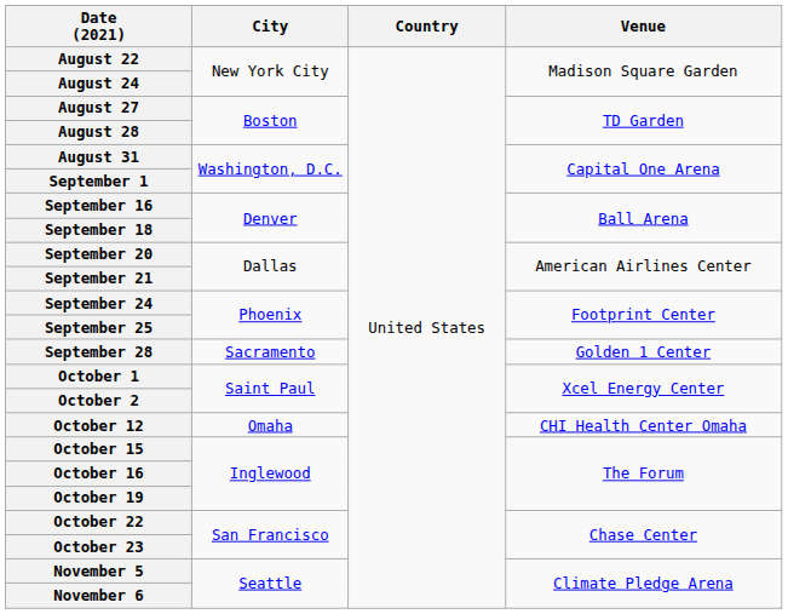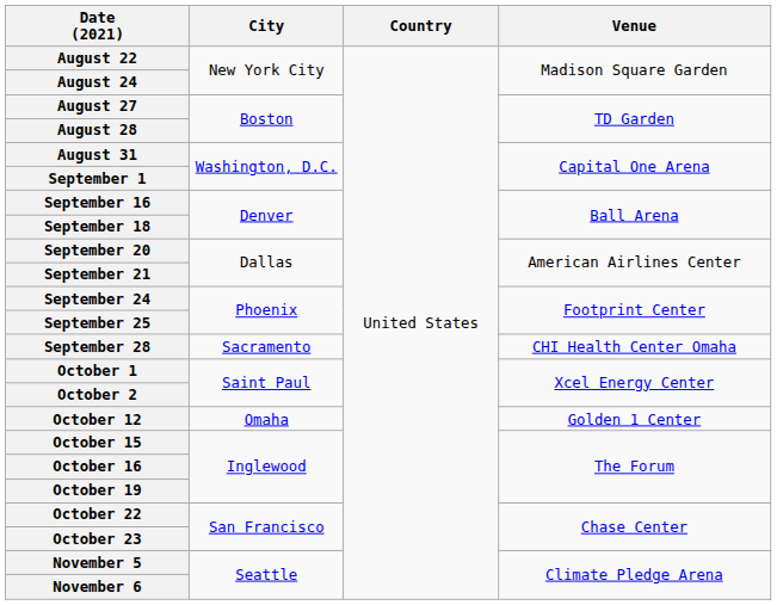September 28 | Venue: Golden 1 Center -> CHI Health Center Omaha
October 12 | Venue: CHI Health Center Omaha -> Golden 1 Center
